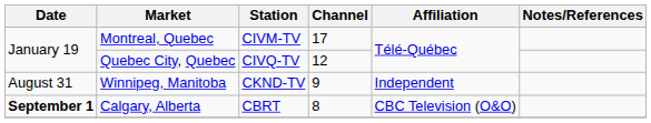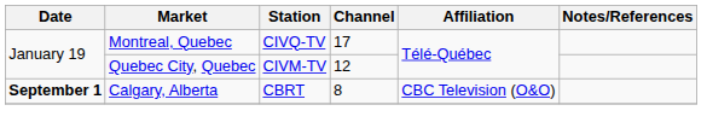Montreal, Quebec | Station: CIVM-TV -> CIVQ-TV
Quebec City, Quebec | Station: CIVQ-TV -> CIVM-TV
- row: August 31 | Winnipeg, Manitoba | CKND-TV | 9 | Independent
